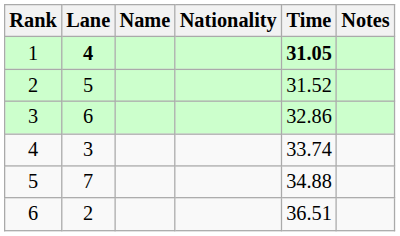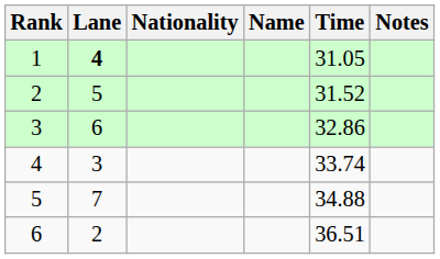columns swapped: Name <-> Nationality
1 | Time: bold -> normal
